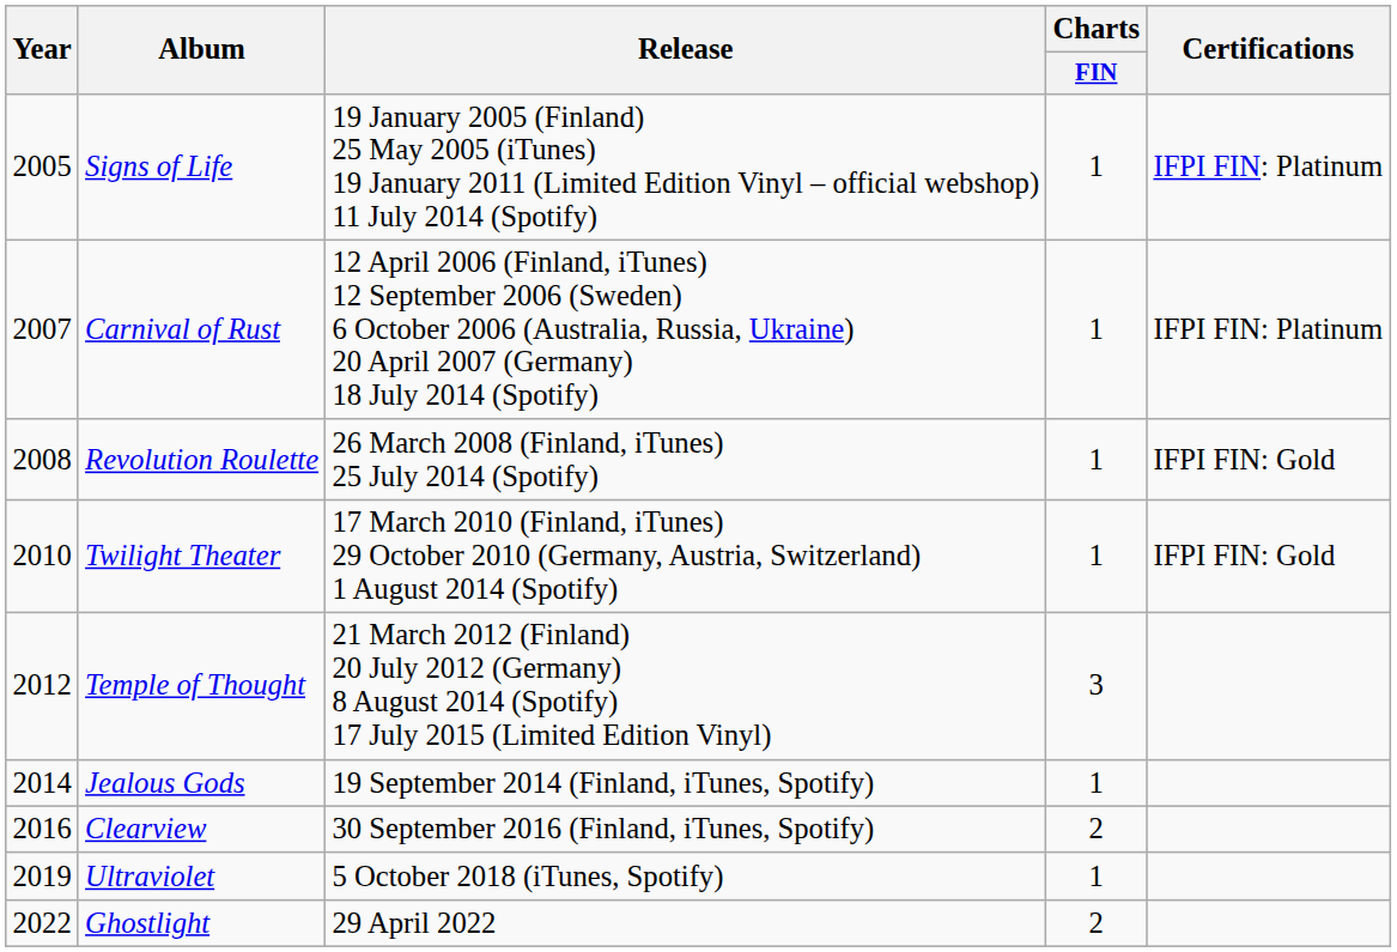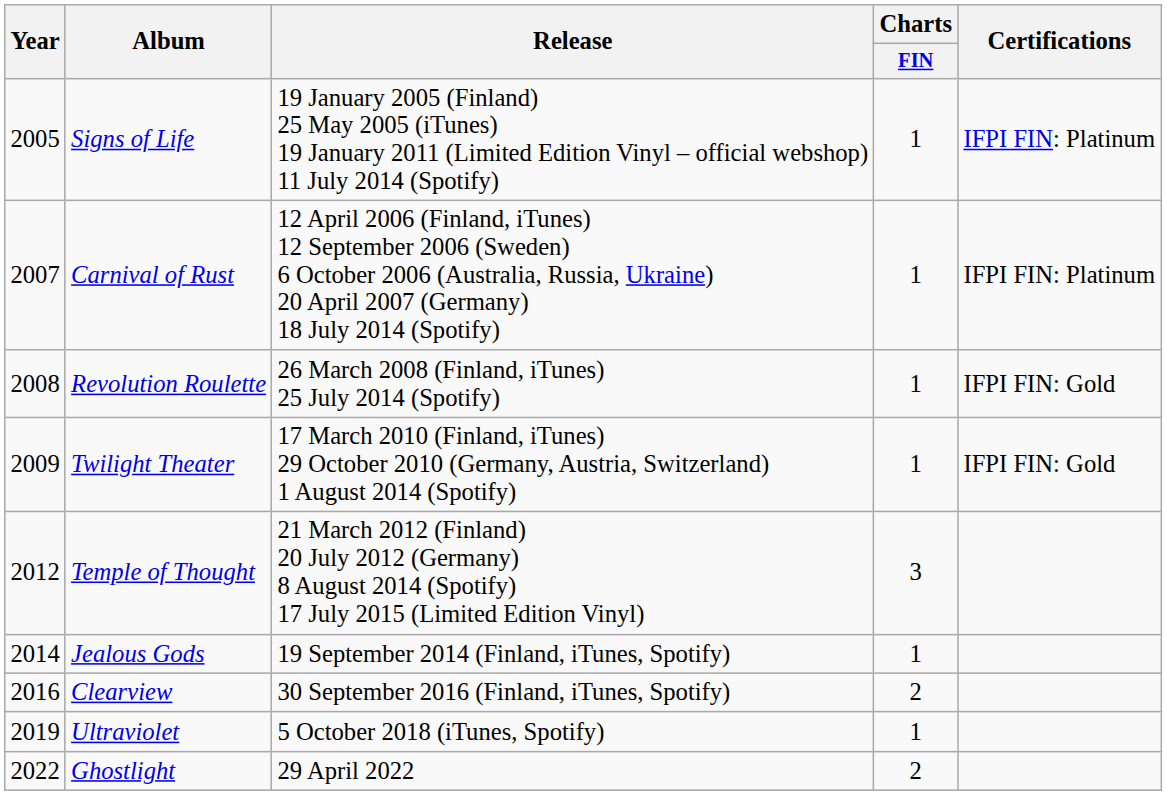Twilight Theater | Year: 2010 -> 2009
